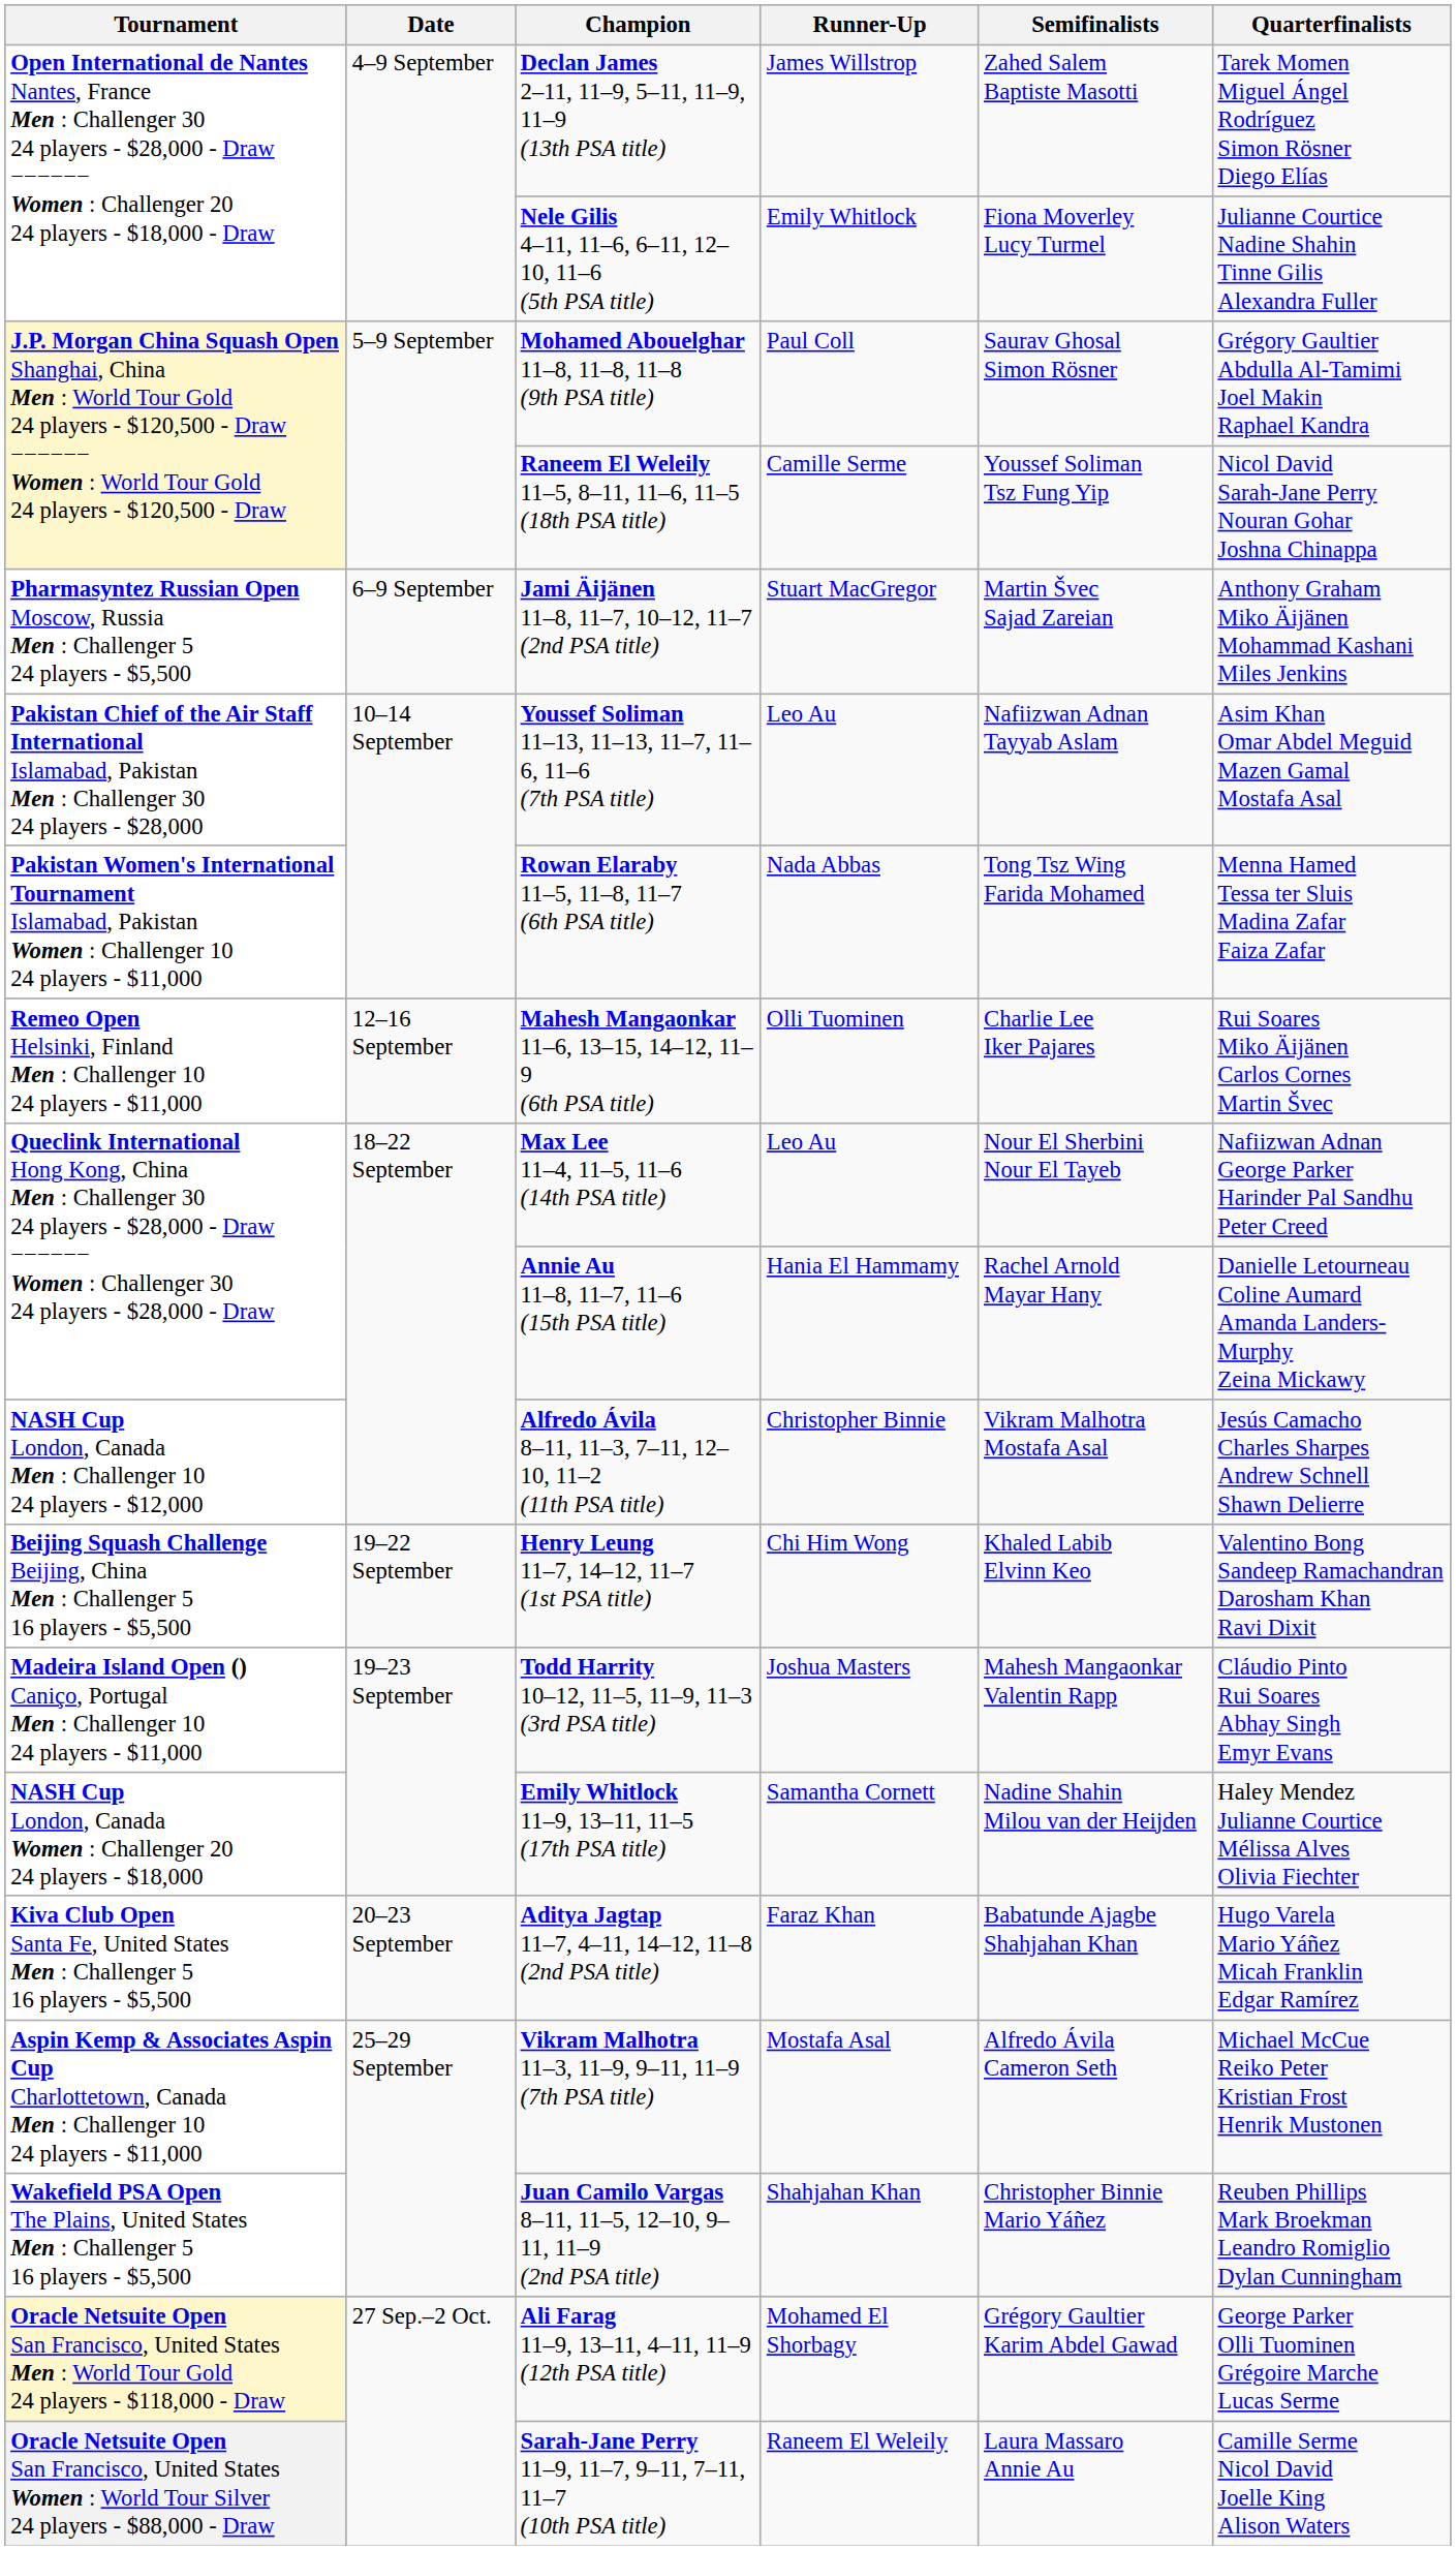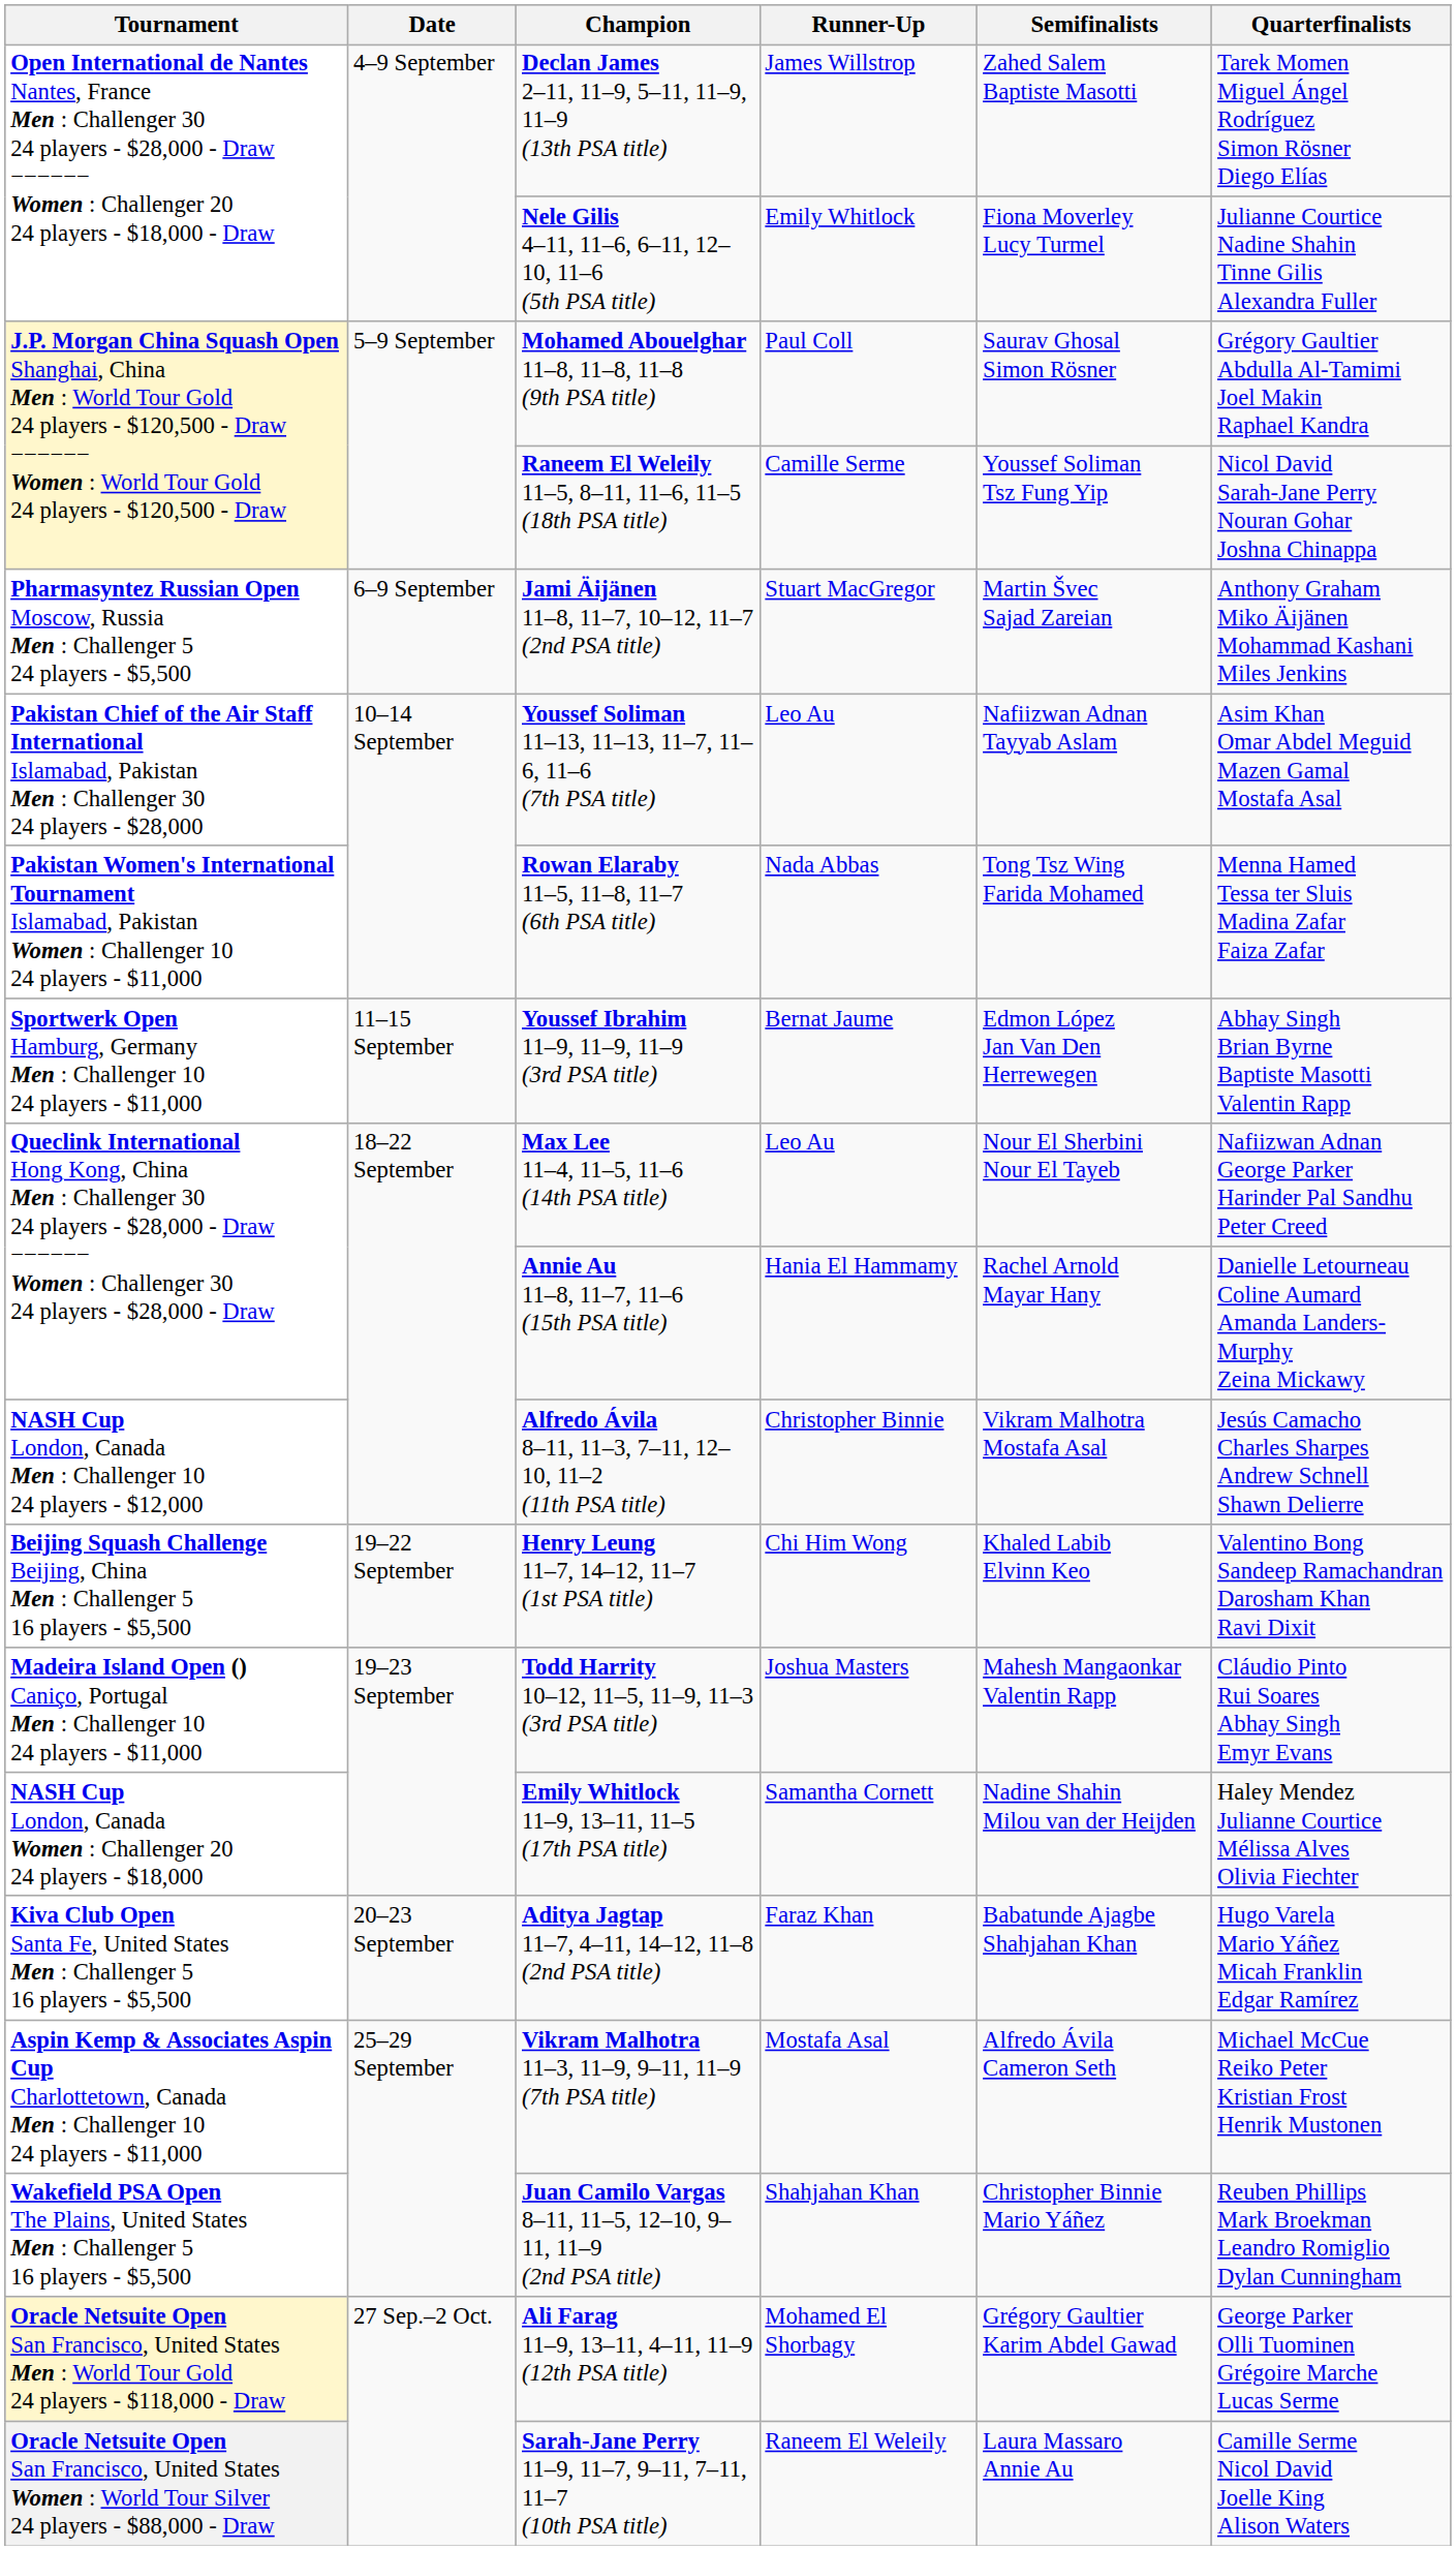+ row: Sportwerk Open Hamburg, Germany Men : Challenger 10 24 players - $11,000 | 11–15 September | Youssef Ibrahim 11–9, 11–9, 11–9 (3rd PSA title) | Bernat Jaume | Edmon López Jan Van Den Herrewegen | Abhay Singh Brian Byrne Baptiste Masotti Valentin Rapp
- row: Remeo Open Helsinki, Finland Men : Challenger 10 24 players - $11,000 | 12–16 September | Mahesh Mangaonkar 11–6, 13–15, 14–12, 11–9 (6th PSA title) | Olli Tuominen | Charlie Lee Iker Pajares | Rui Soares Miko Äijänen Carlos Cornes Martin Švec
